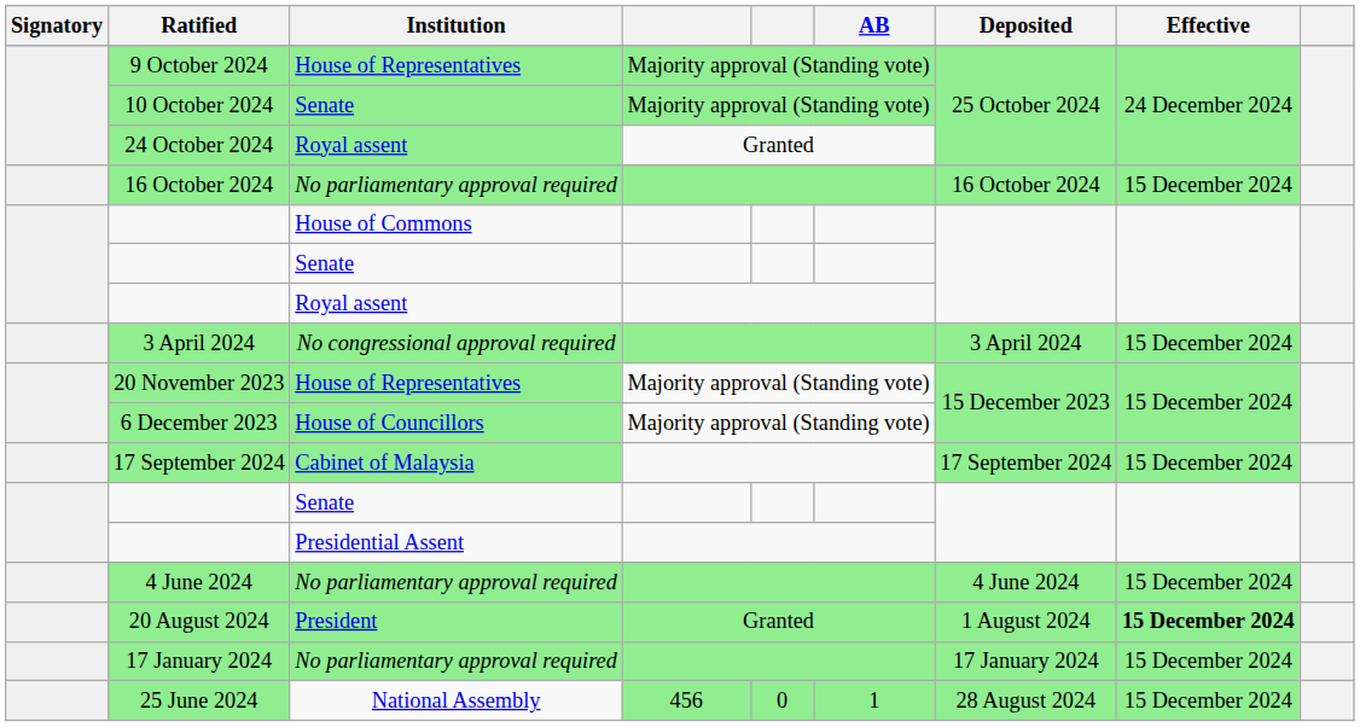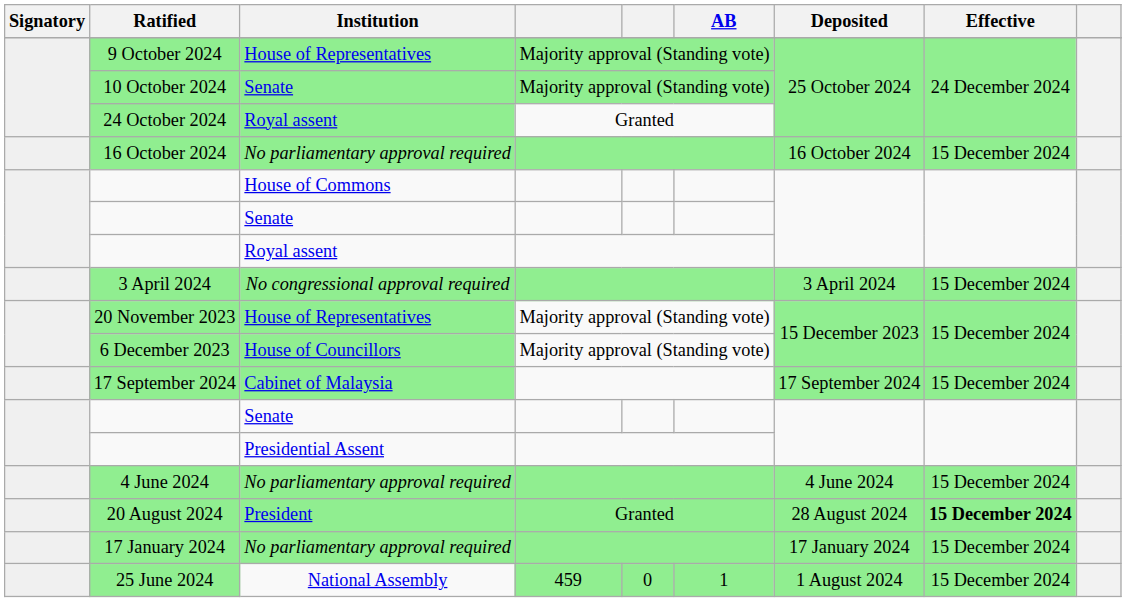20 August 2024 | Deposited: 1 August 2024 -> 28 August 2024
25 June 2024 | column 4: 456 -> 459
25 June 2024 | Deposited: 28 August 2024 -> 1 August 2024
